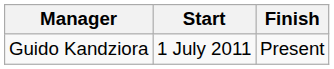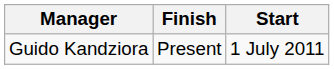columns swapped: Start <-> Finish
